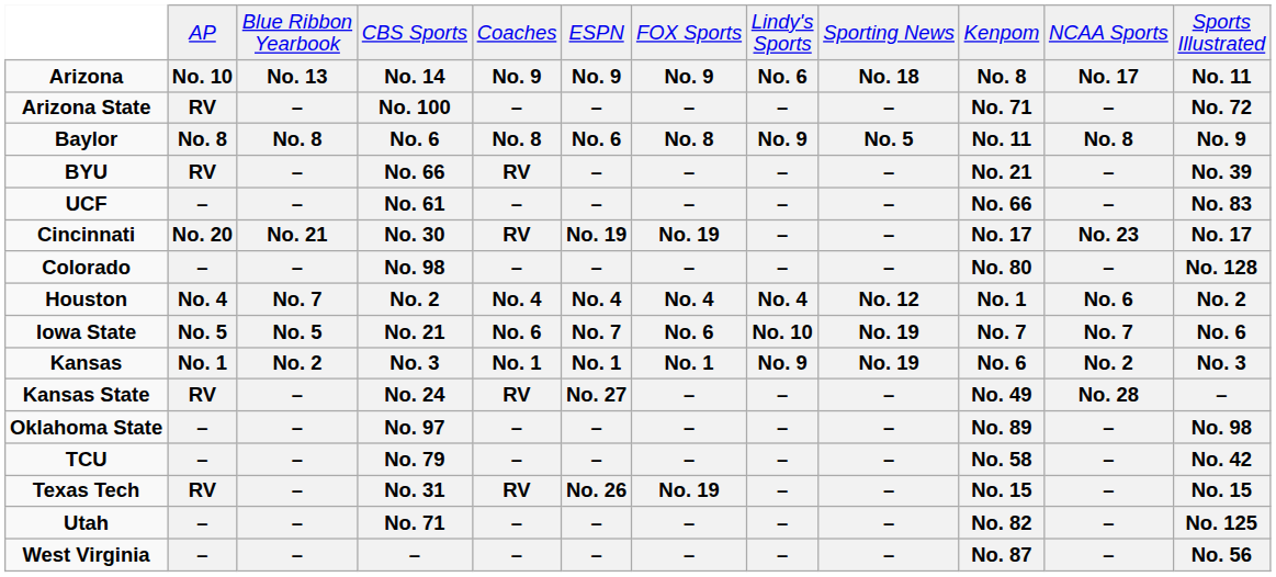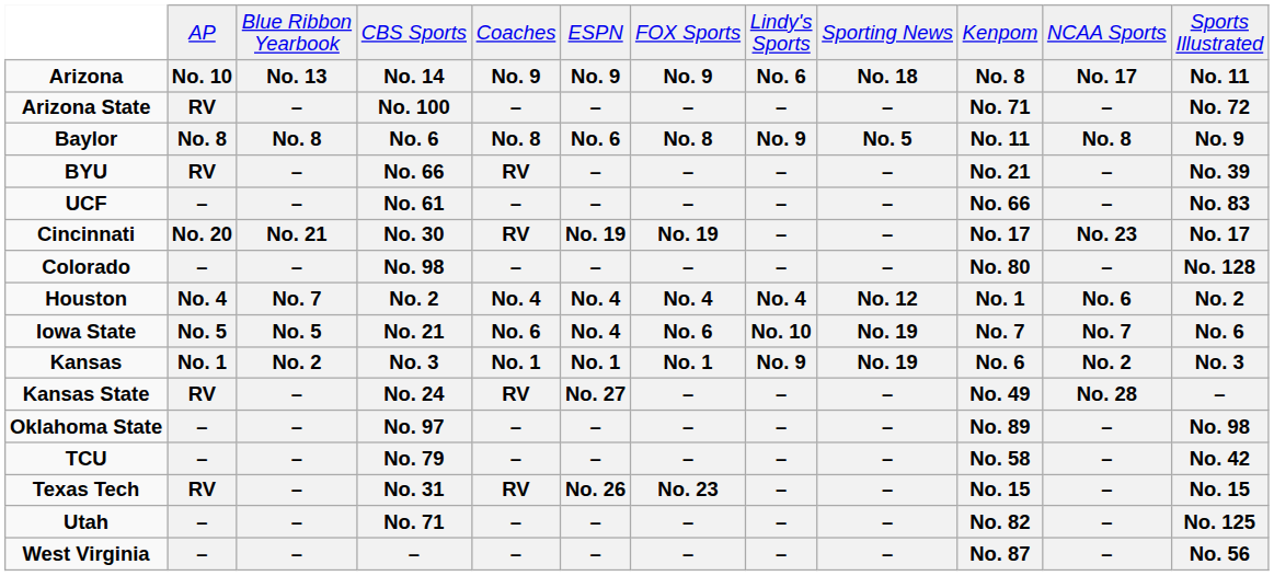Iowa State | column 6: No. 7 -> No. 4
Texas Tech | column 7: No. 19 -> No. 23
